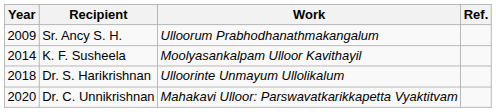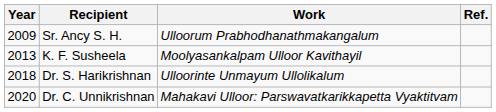K. F. Susheela | Year: 2014 -> 2013
